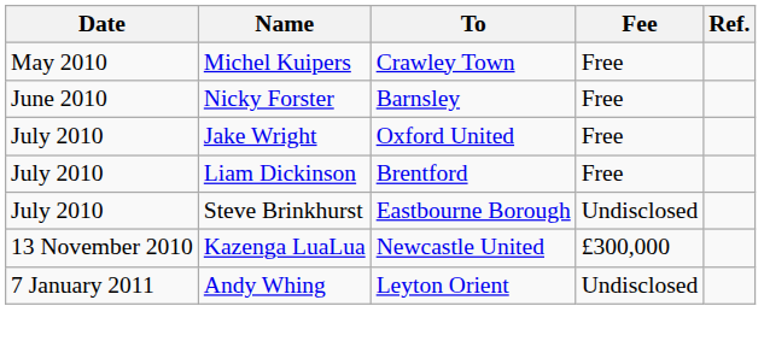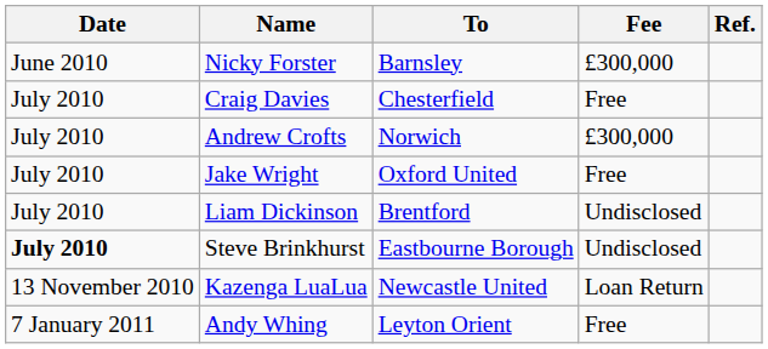- row: May 2010 | Michel Kuipers | Crawley Town | Free
Nicky Forster | Fee: Free -> £300,000
+ row: July 2010 | Craig Davies | Chesterfield | Free
+ row: July 2010 | Andrew Crofts | Norwich | £300,000
Liam Dickinson | Fee: Free -> Undisclosed
Steve Brinkhurst | Date: normal -> bold
Kazenga LuaLua | Fee: £300,000 -> Loan Return
Andy Whing | Fee: Undisclosed -> Free
